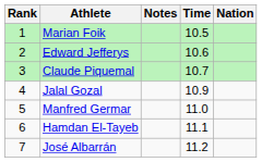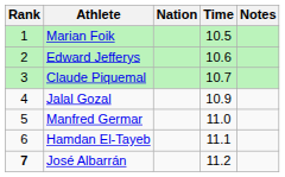columns swapped: Nation <-> Notes
José Albarrán | Rank: normal -> bold
